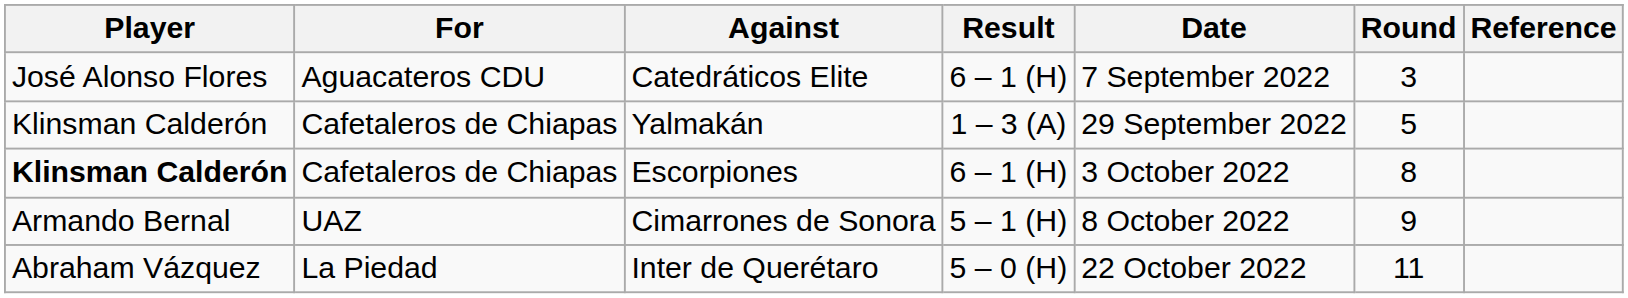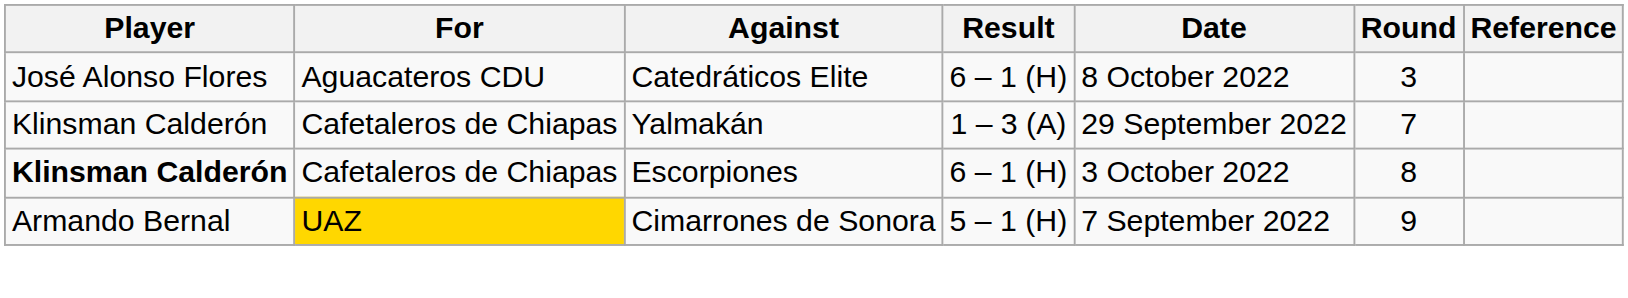Catedráticos Elite | Date: 7 September 2022 -> 8 October 2022
Yalmakán | Round: 5 -> 7
Cimarrones de Sonora | For: no background -> gold background
Cimarrones de Sonora | Date: 8 October 2022 -> 7 September 2022
- row: Abraham Vázquez | La Piedad | Inter de Querétaro | 5 – 0 (H) | 22 October 2022 | 11
